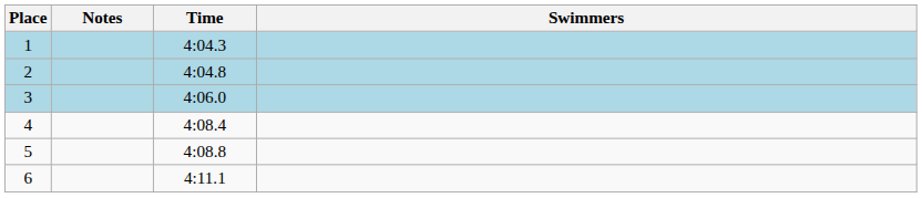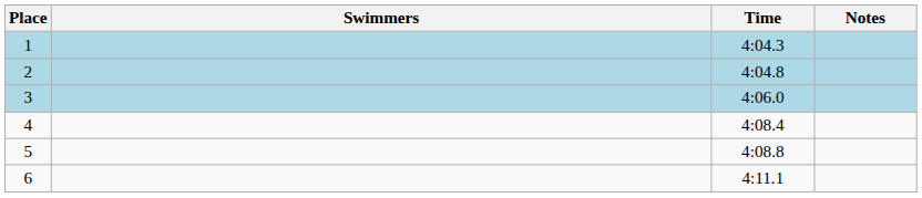columns swapped: Swimmers <-> Notes
